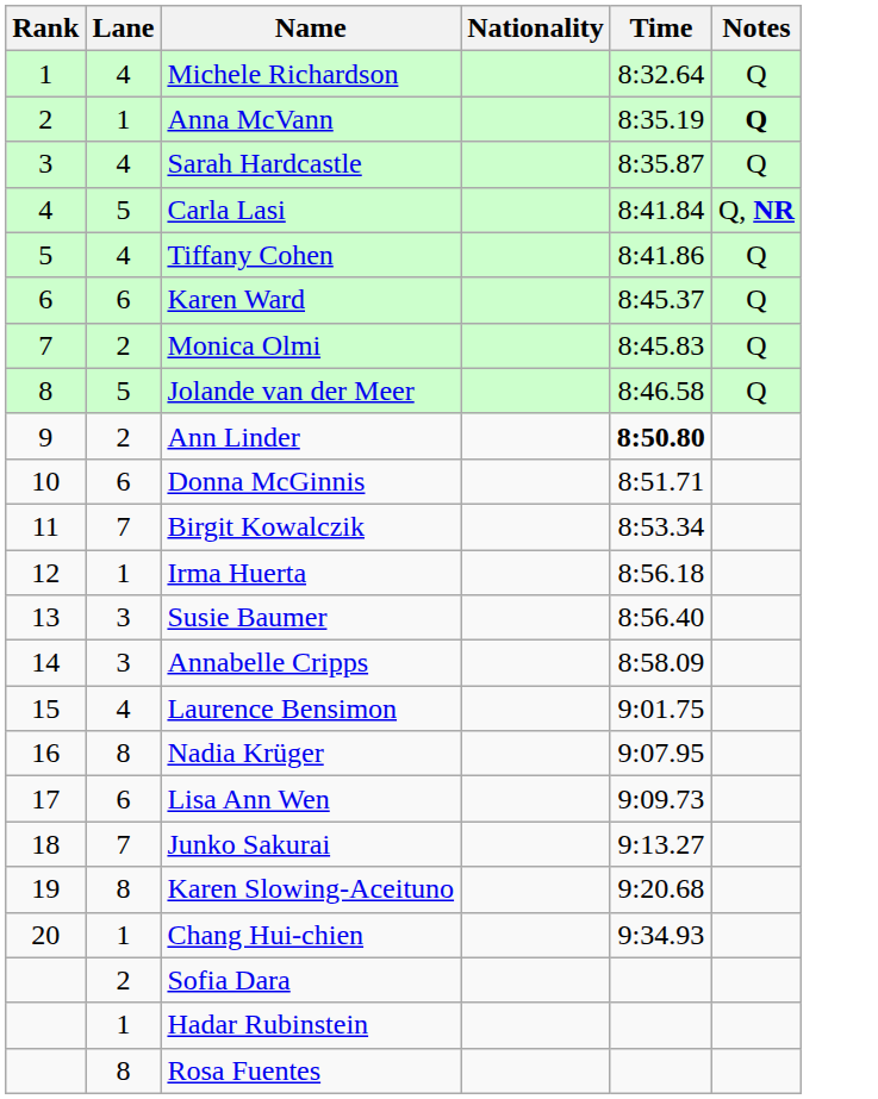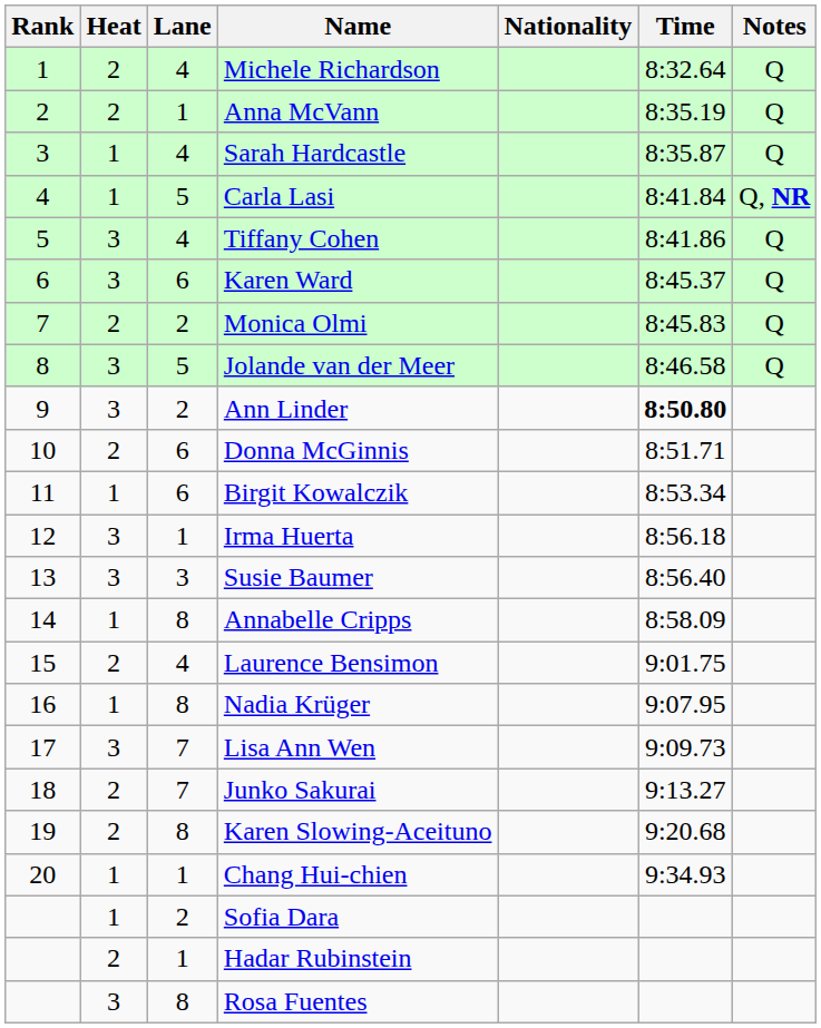+ column: Heat | 2 | 2 | 1 | 1 | 3 | 3 | 2 | 3 | 3 | 2 | 1 | 3 | 3 | 1 | 2 | 1 | 3 | 2 | 2 | 1 | 1 | 2 | 3
Anna McVann | Notes: bold -> normal
Birgit Kowalczik | Lane: 7 -> 6
Annabelle Cripps | Lane: 3 -> 8
Lisa Ann Wen | Lane: 6 -> 7
